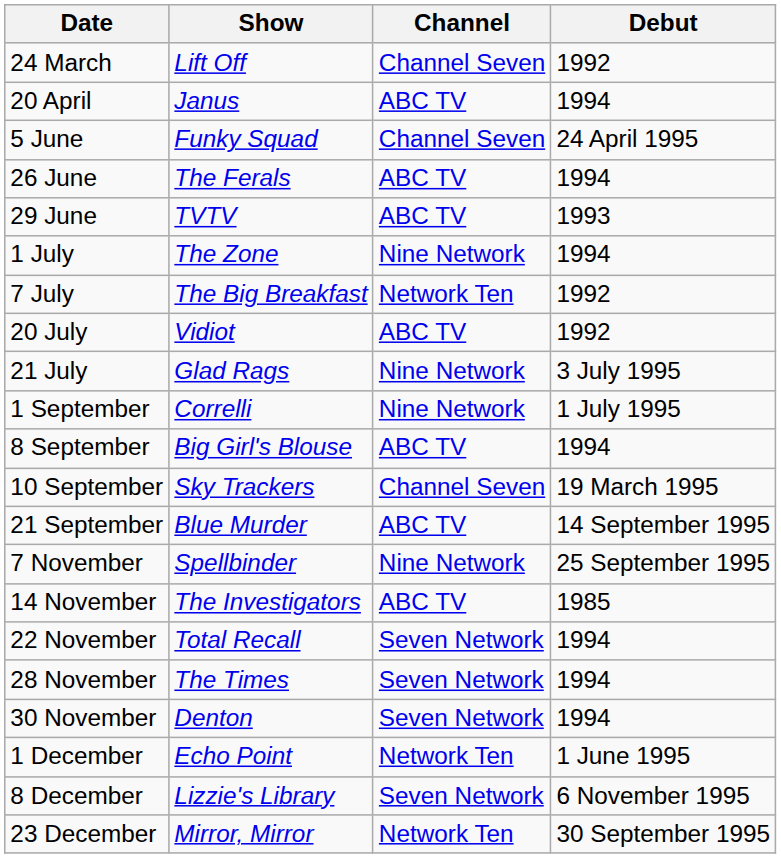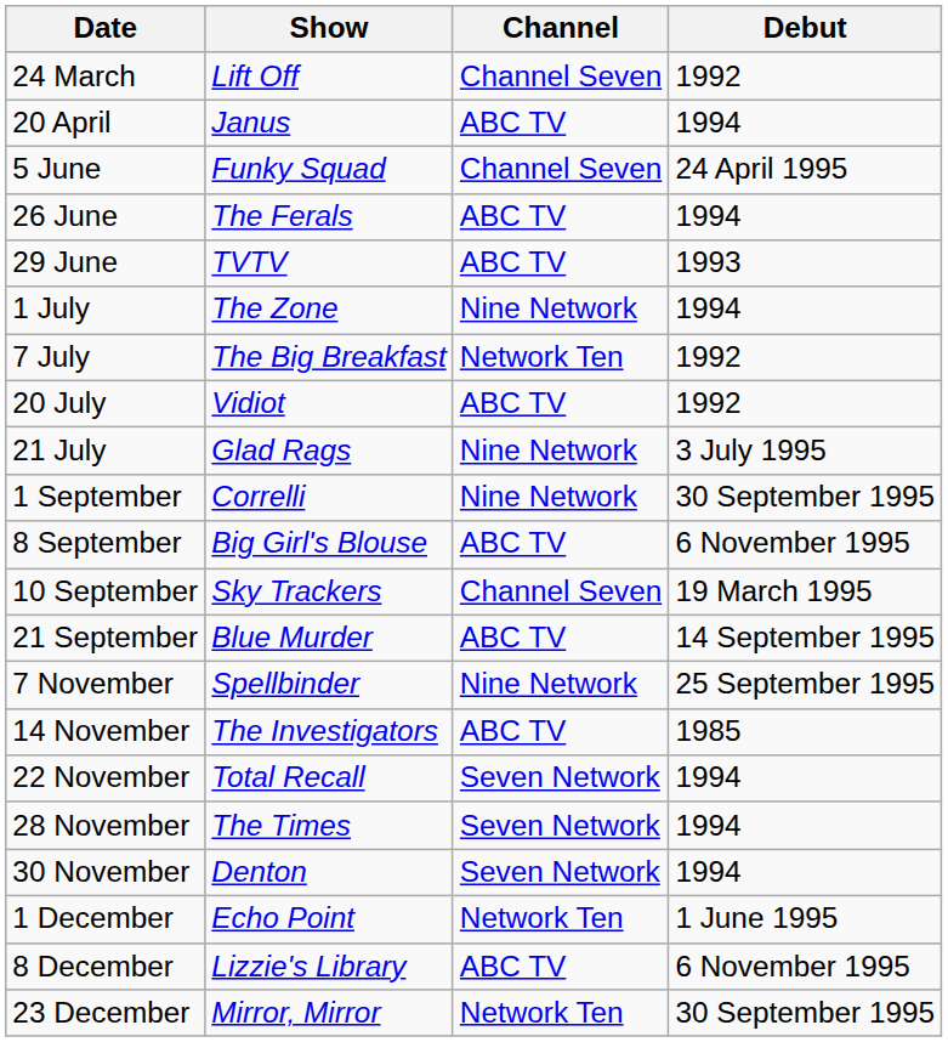1 September | Debut: 1 July 1995 -> 30 September 1995
8 September | Debut: 1994 -> 6 November 1995
8 December | Channel: Seven Network -> ABC TV
